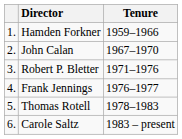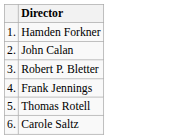- column: Tenure | 1959–1966 | 1967–1970 | 1971–1976 | 1976–1977 | 1978–1983 | 1983 – present
